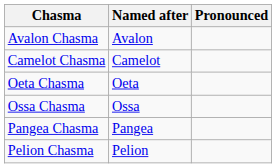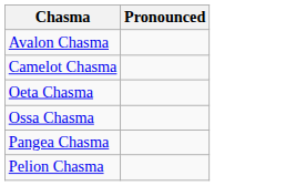- column: Named after | Avalon | Camelot | Oeta | Ossa | Pangea | Pelion
